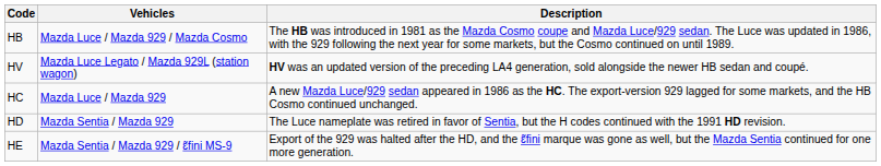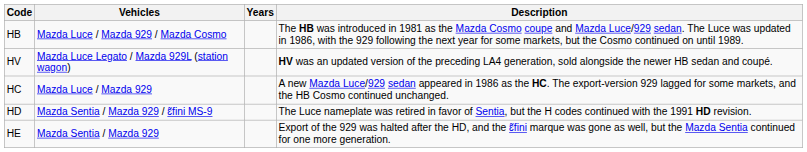+ column: Years
HD | Vehicles: Mazda Sentia / Mazda 929 -> Mazda Sentia / Mazda 929 / ɛ̃fini MS-9
HE | Vehicles: Mazda Sentia / Mazda 929 / ɛ̃fini MS-9 -> Mazda Sentia / Mazda 929
